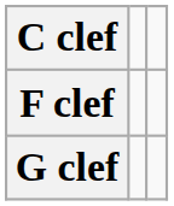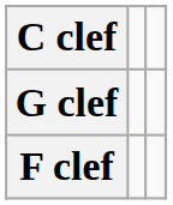rows swapped: F clef <-> G clef
